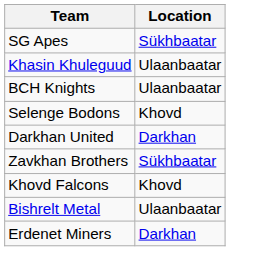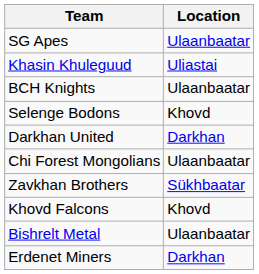SG Apes | Location: Sükhbaatar -> Ulaanbaatar
Khasin Khuleguud | Location: Ulaanbaatar -> Uliastai
+ row: Chi Forest Mongolians | Ulaanbaatar
